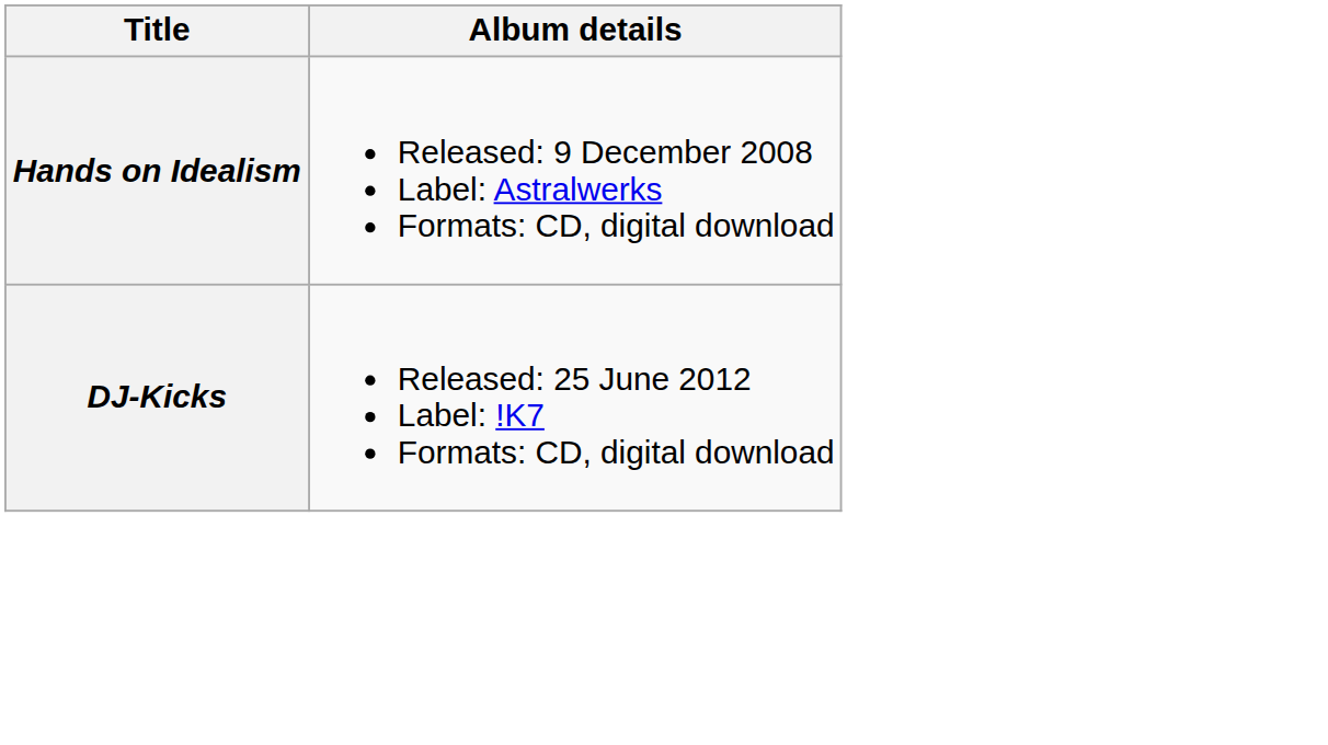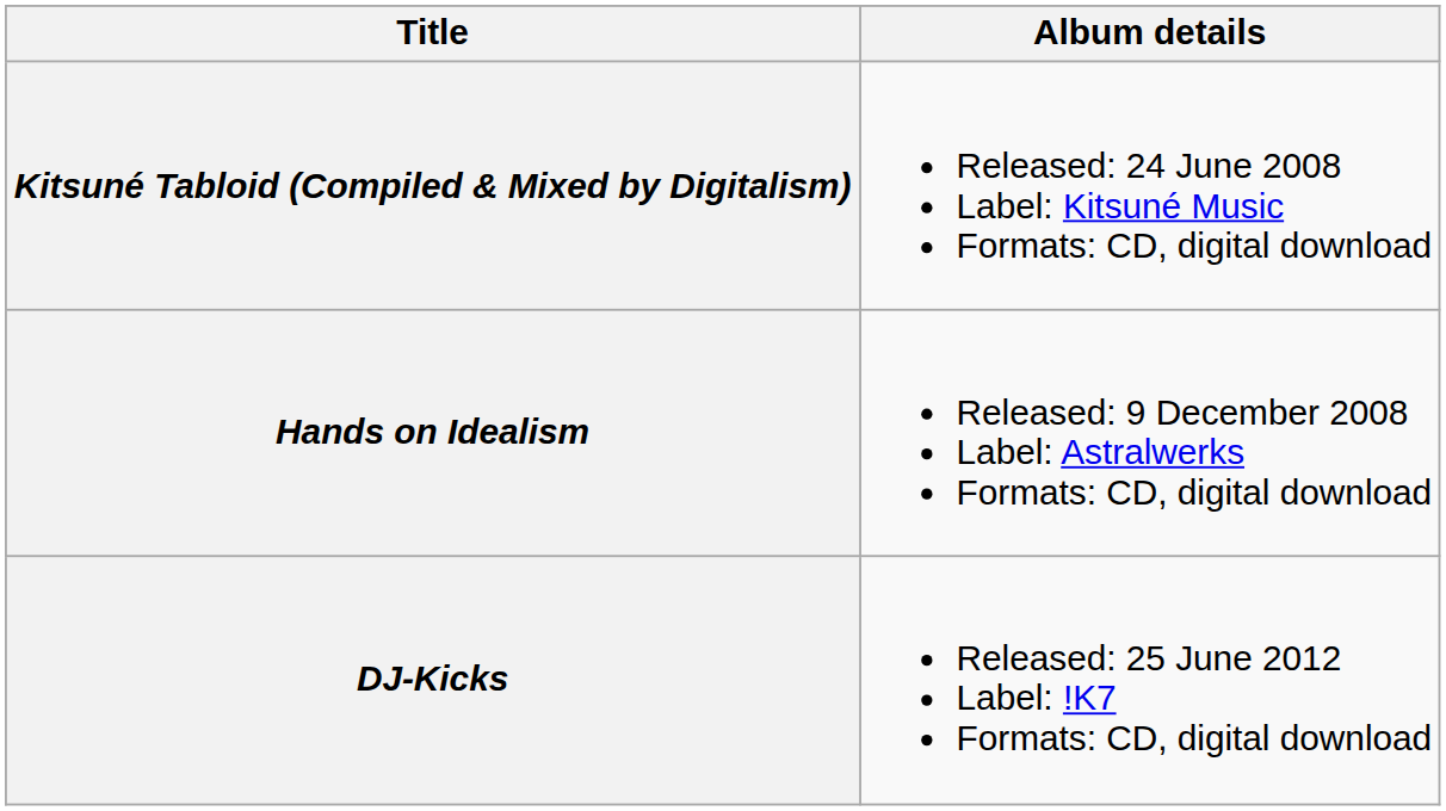+ row: Kitsuné Tabloid (Compiled & Mixed by Digitalism) | Released: 24 June 2008 Label: Kitsuné Music Formats: CD, digital download
